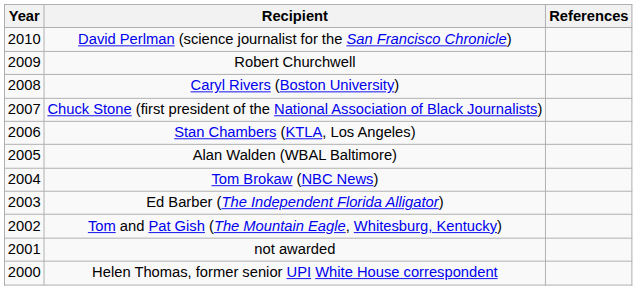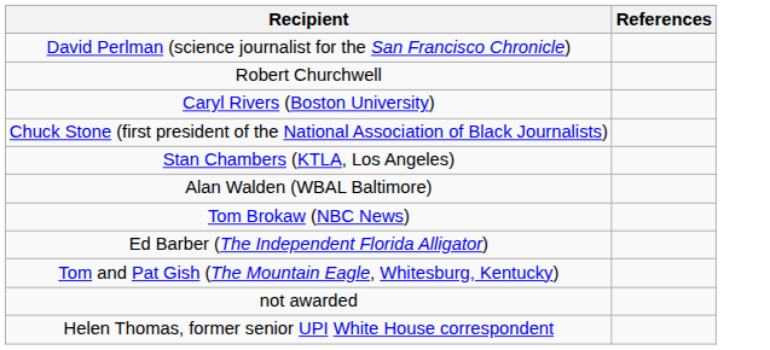- column: Year | 2010 | 2009 | 2008 | 2007 | 2006 | 2005 | 2004 | 2003 | 2002 | 2001 | 2000
